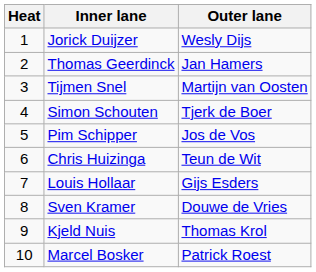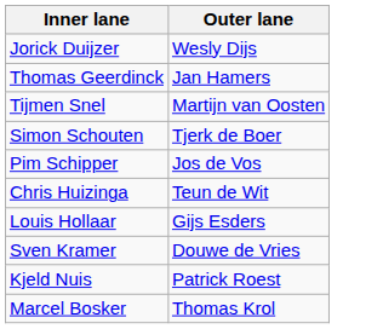- column: Heat | 1 | 2 | 3 | 4 | 5 | 6 | 7 | 8 | 9 | 10
Kjeld Nuis | Outer lane: Thomas Krol -> Patrick Roest
Marcel Bosker | Outer lane: Patrick Roest -> Thomas Krol
